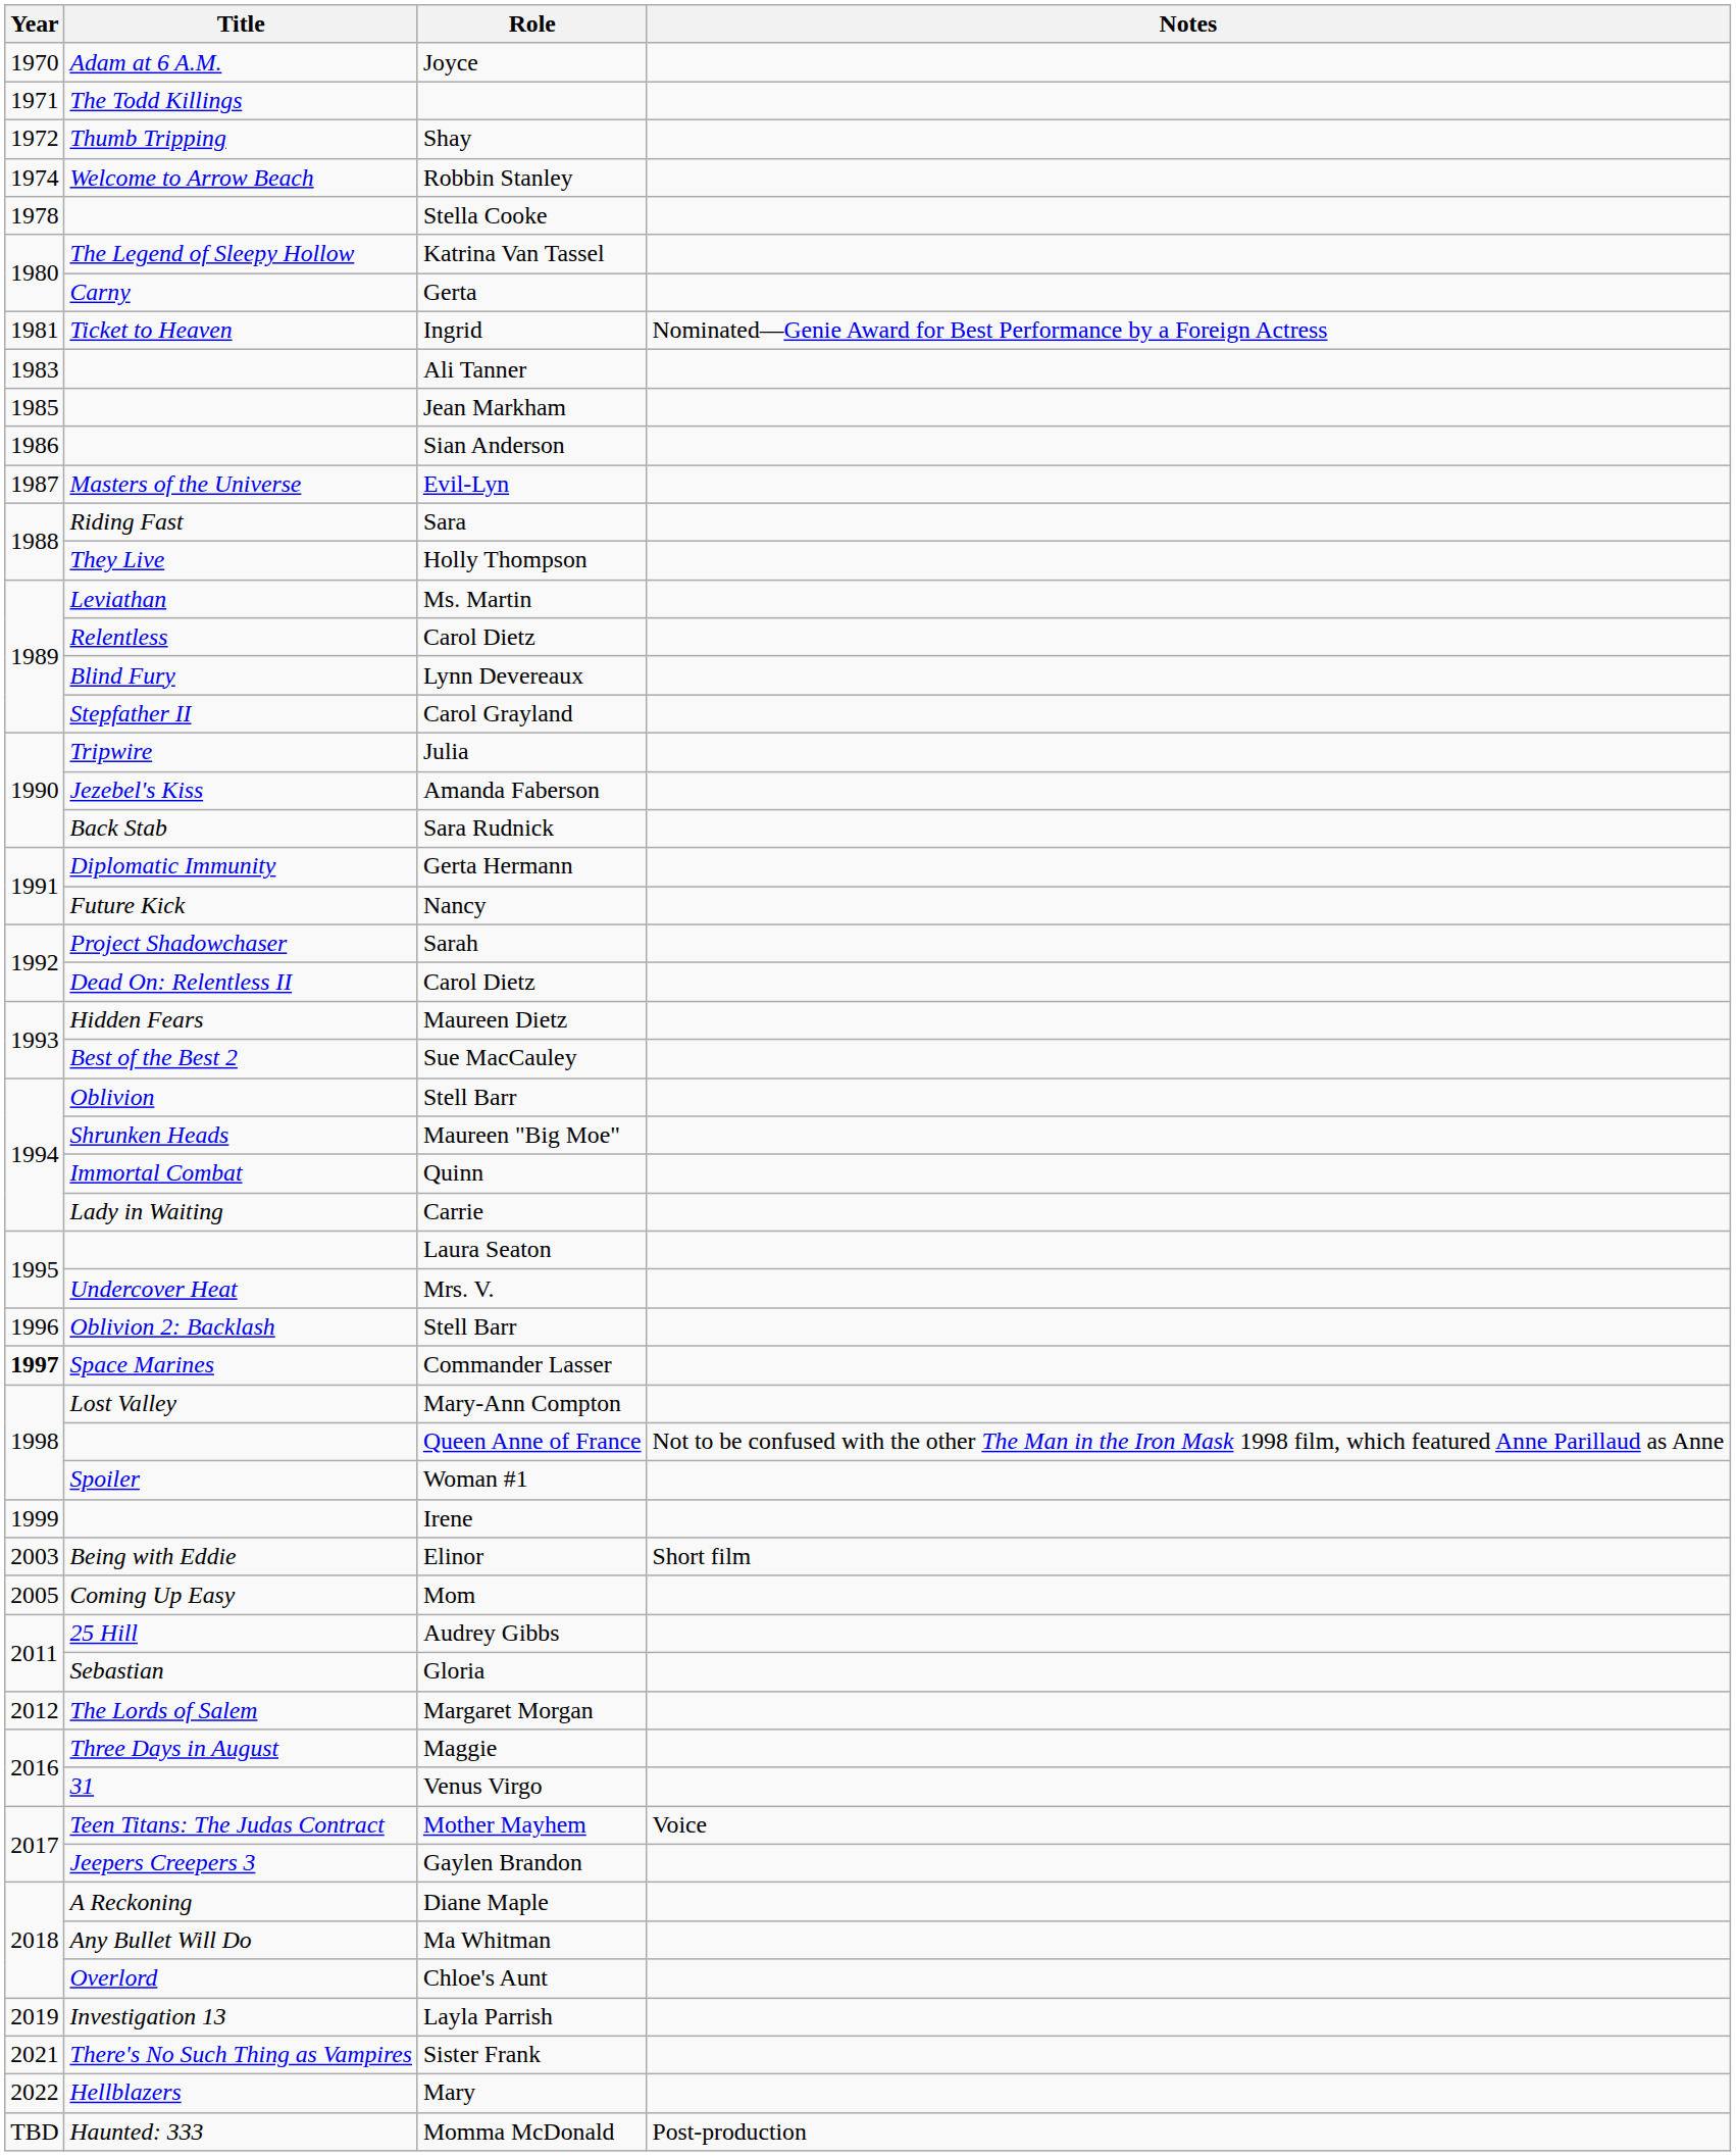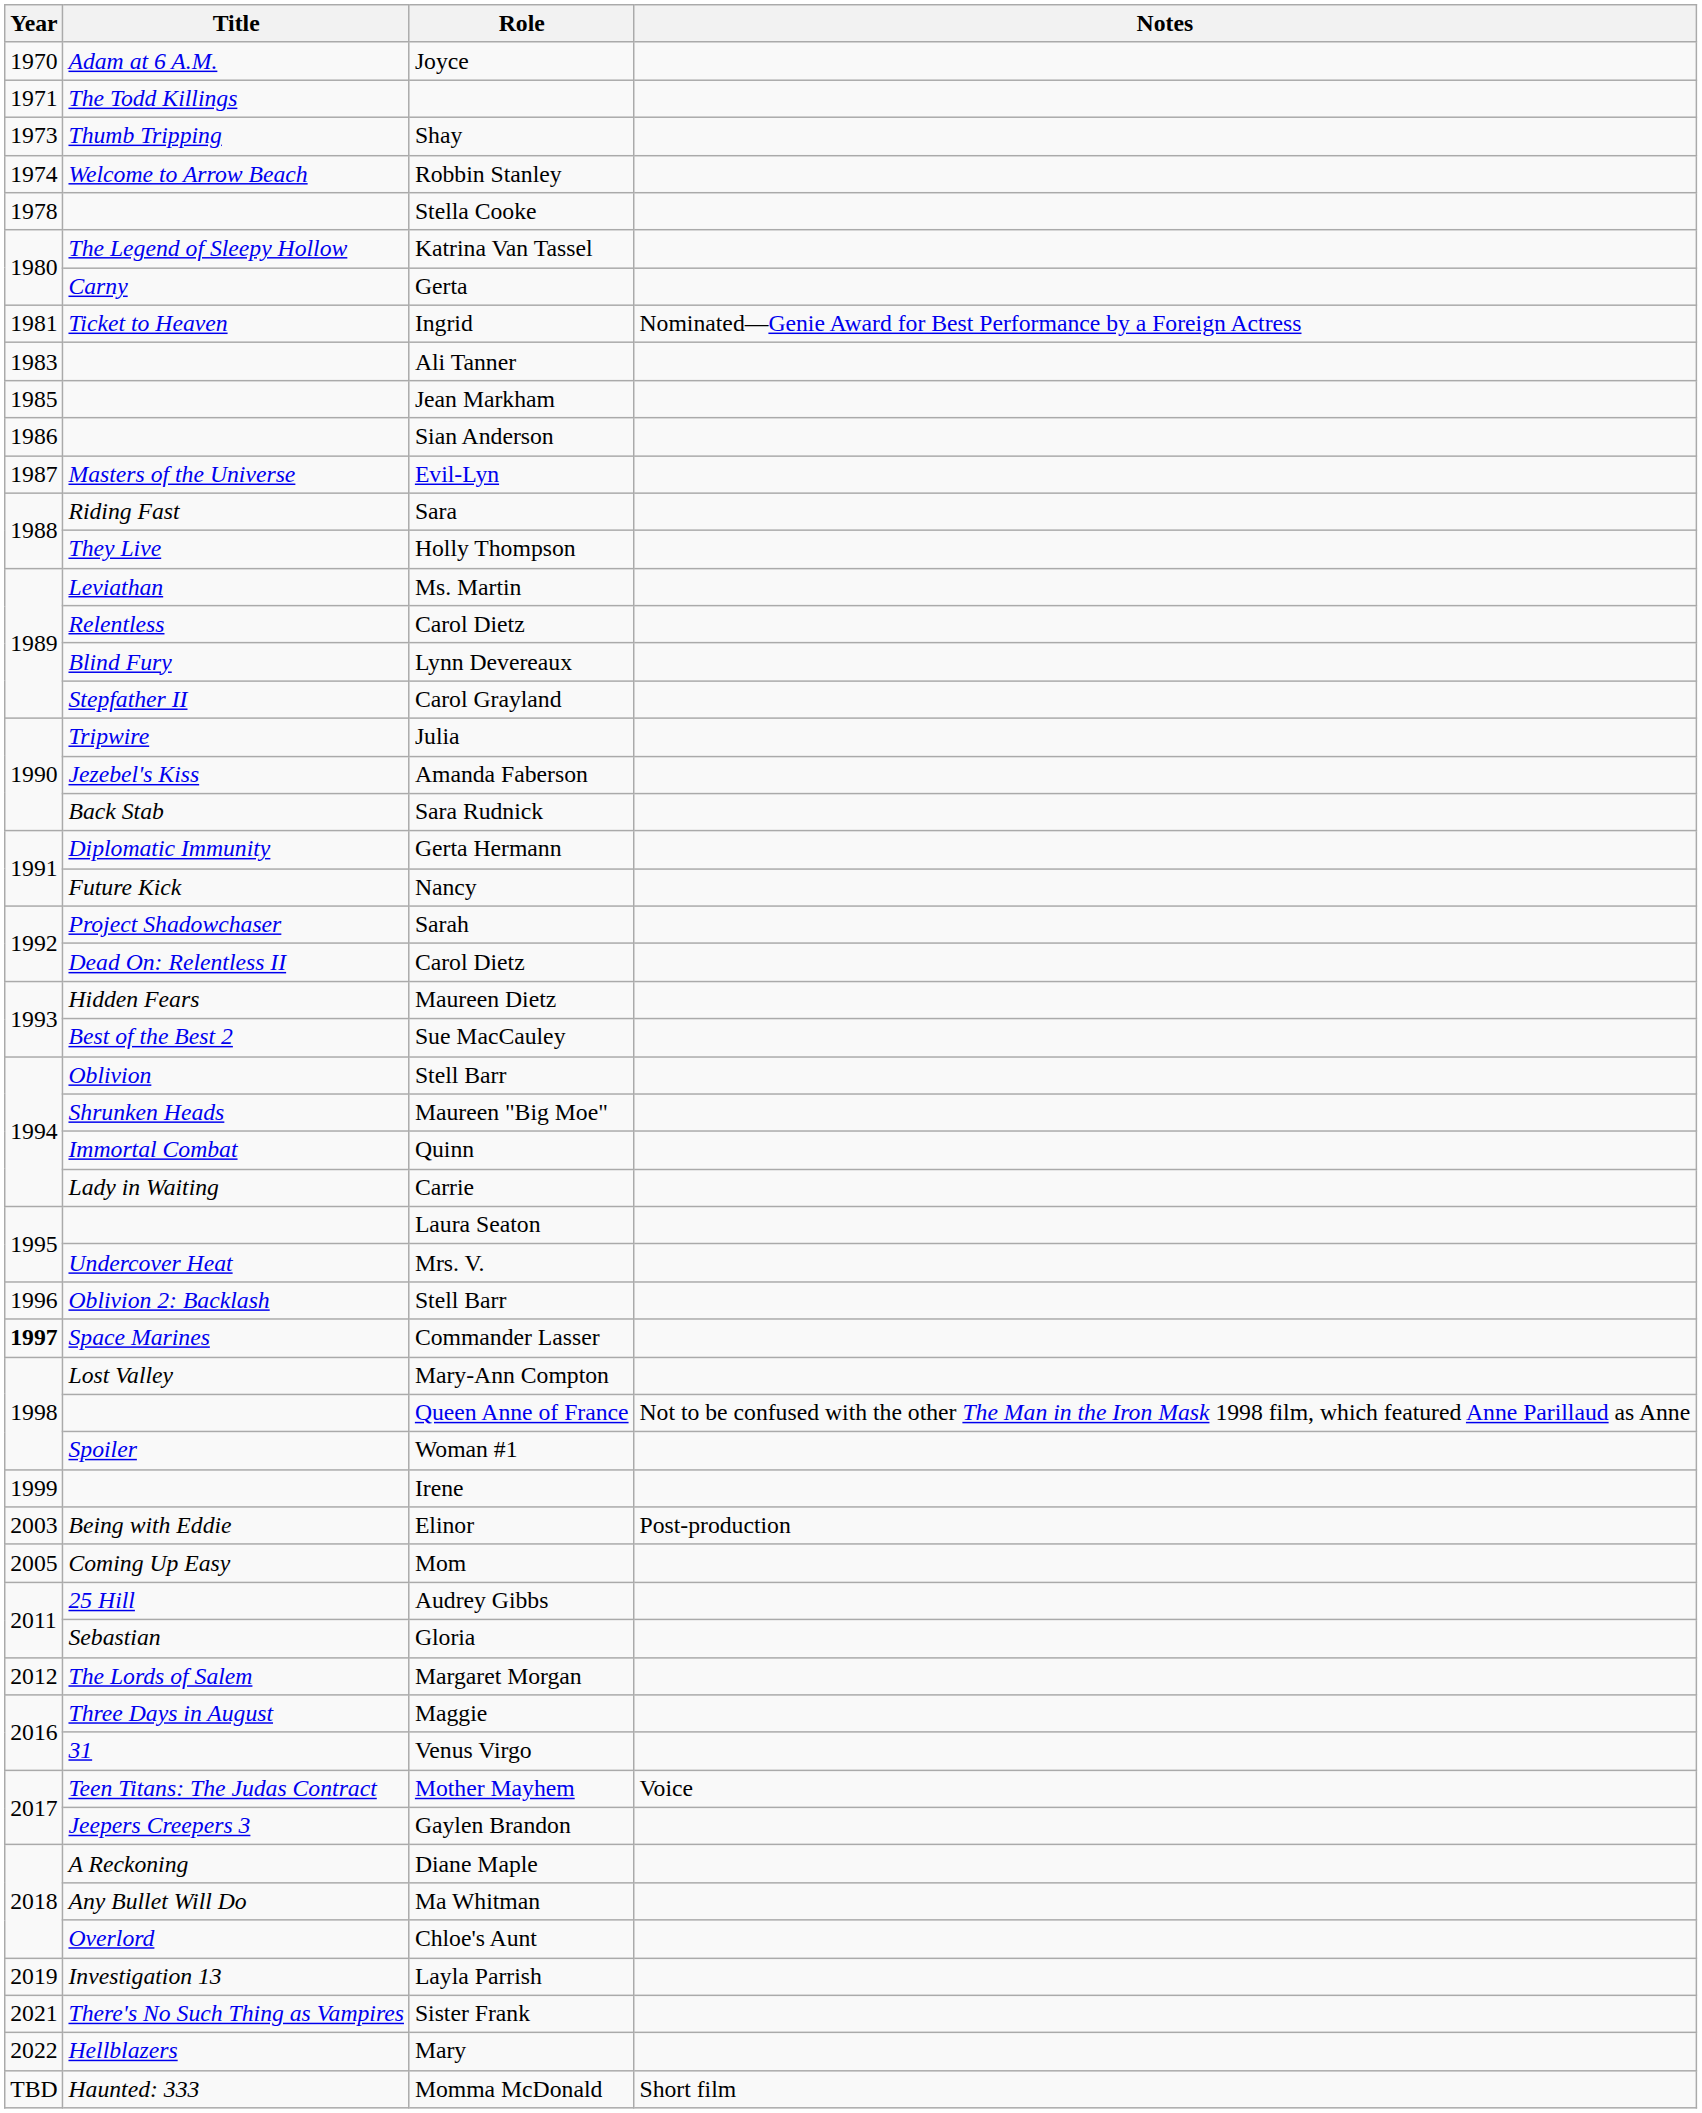Shay | Year: 1972 -> 1973
Elinor | Notes: Short film -> Post-production
Momma McDonald | Notes: Post-production -> Short film
